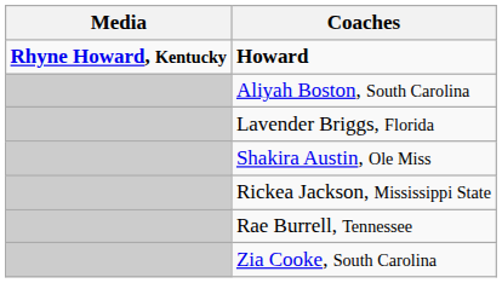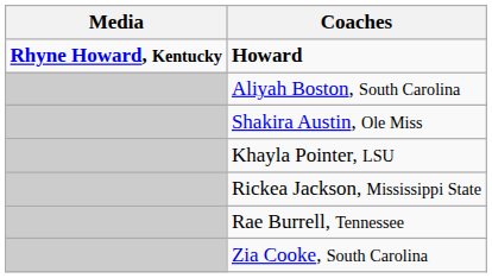- row: Lavender Briggs, Florida
+ row: Khayla Pointer, LSU
